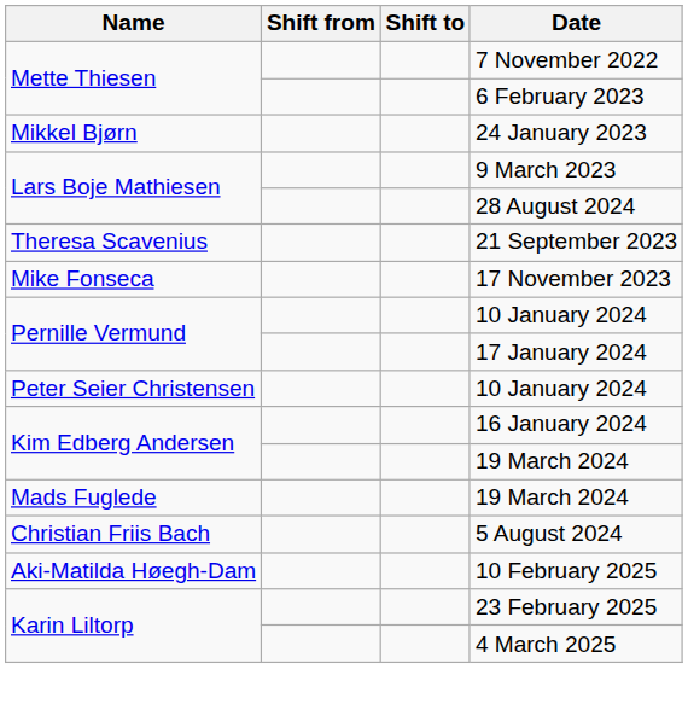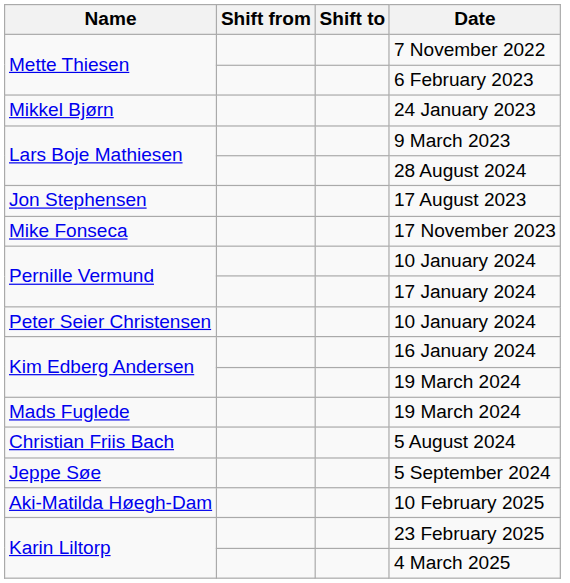+ row: Jon Stephensen | 17 August 2023
- row: Theresa Scavenius | 21 September 2023
+ row: Jeppe Søe | 5 September 2024
